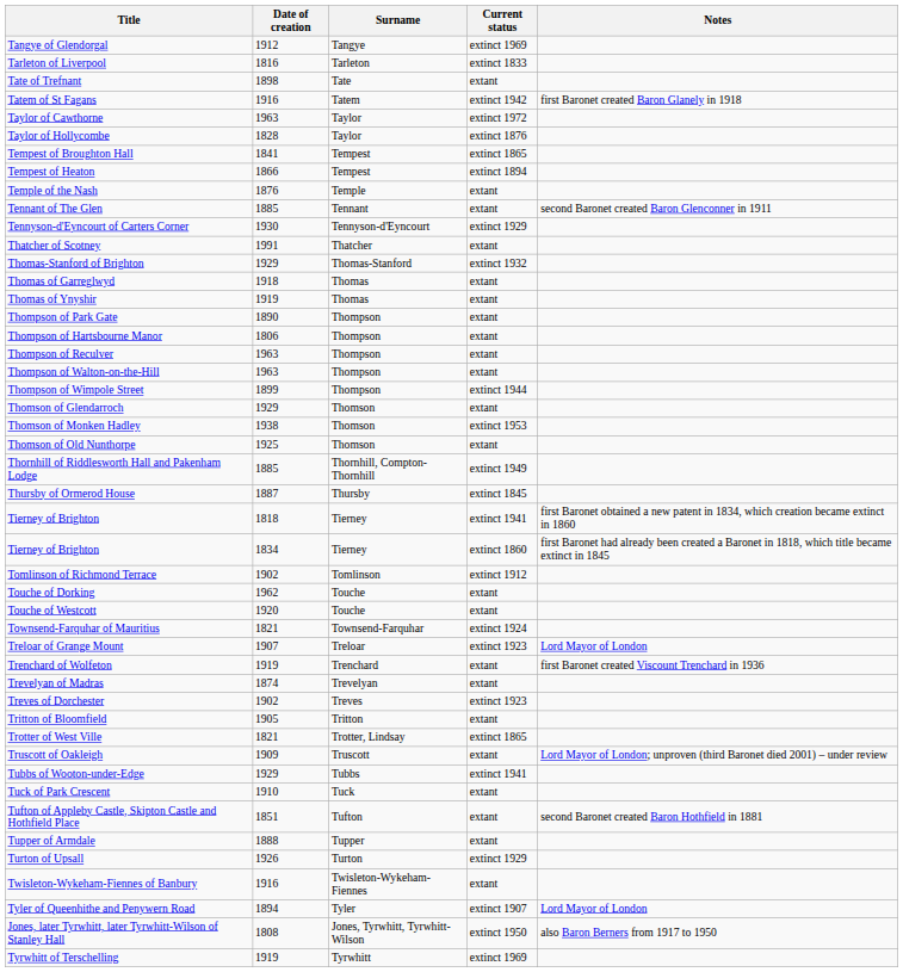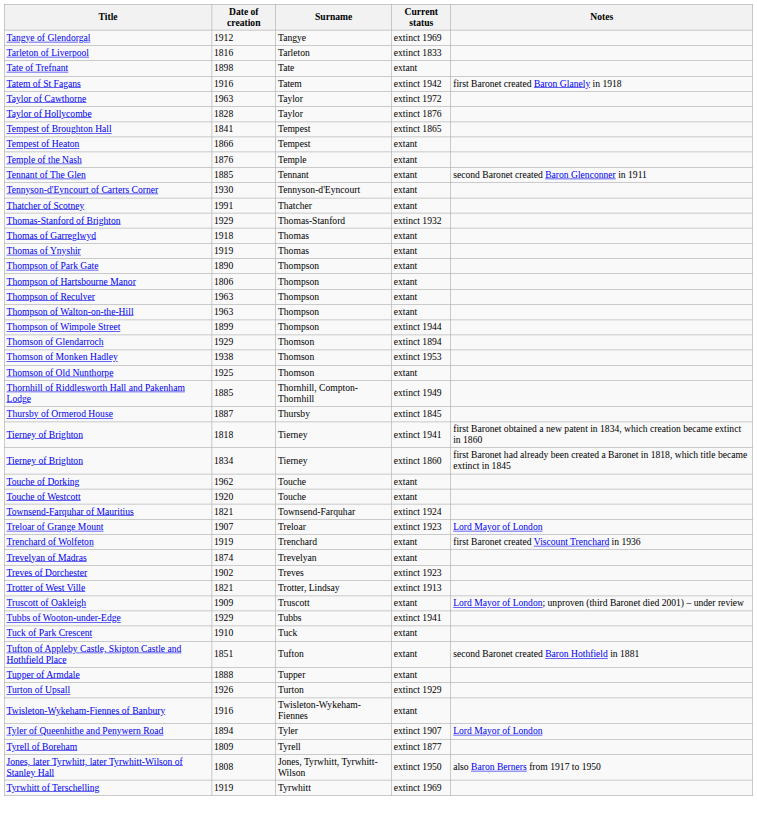Tempest of Heaton | Current status: extinct 1894 -> extant
Tennyson-d'Eyncourt of Carters Corner | Current status: extinct 1929 -> extant
Thomson of Glendarroch | Current status: extant -> extinct 1894
- row: Tomlinson of Richmond Terrace | 1902 | Tomlinson | extinct 1912
- row: Tritton of Bloomfield | 1905 | Tritton | extant
Trotter of West Ville | Current status: extinct 1865 -> extinct 1913
+ row: Tyrell of Boreham | 1809 | Tyrell | extinct 1877
